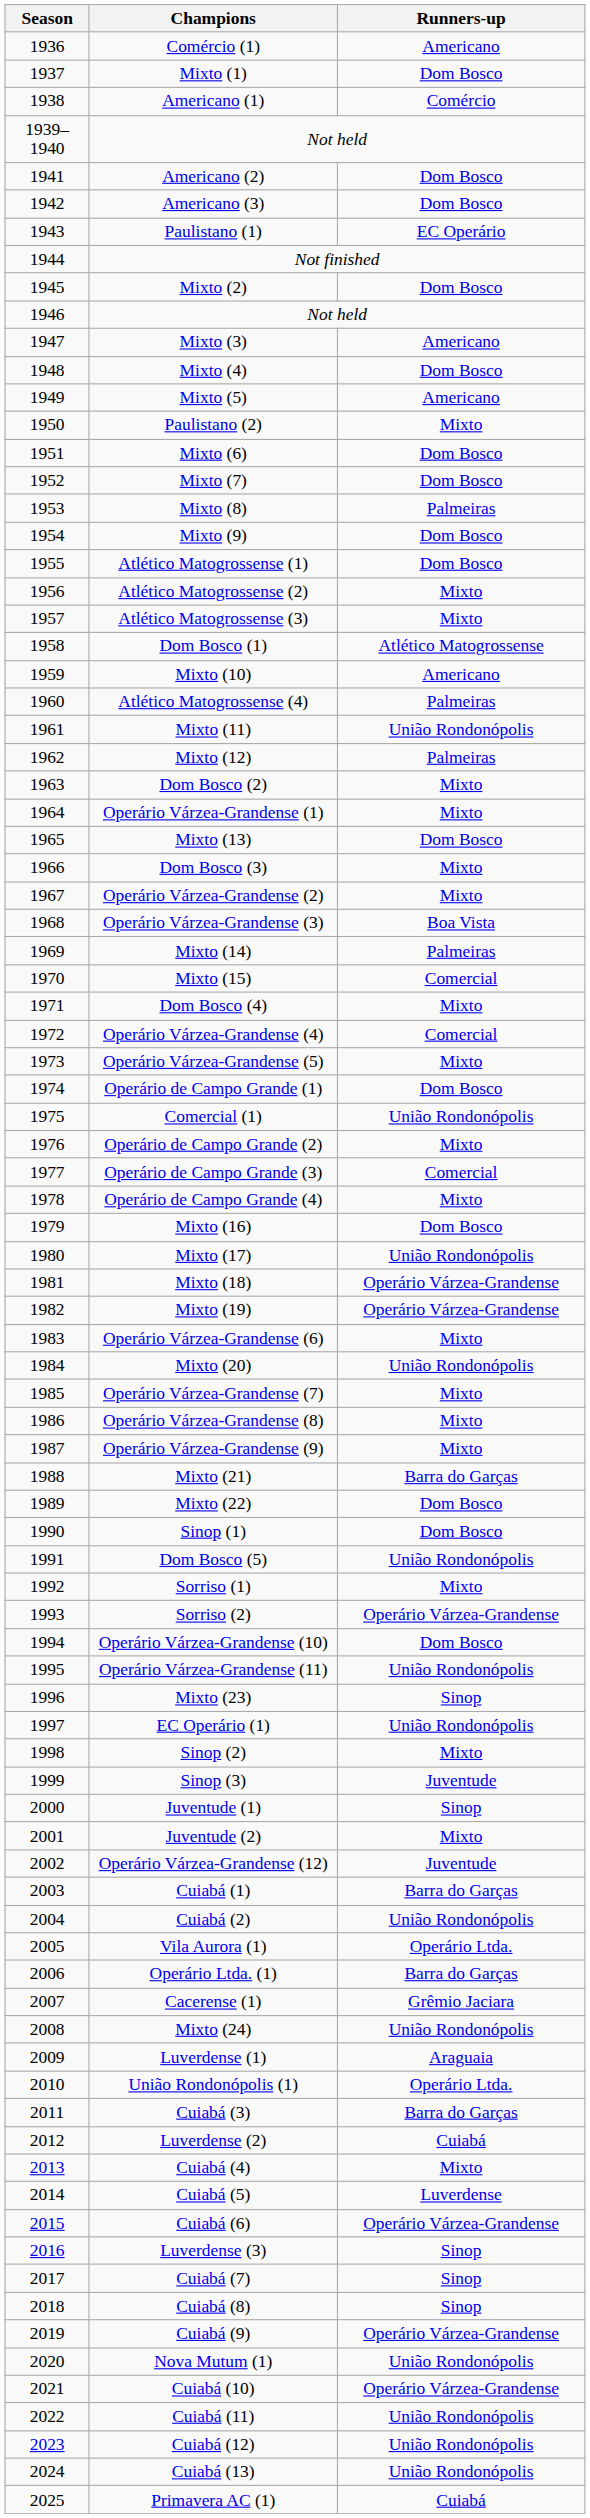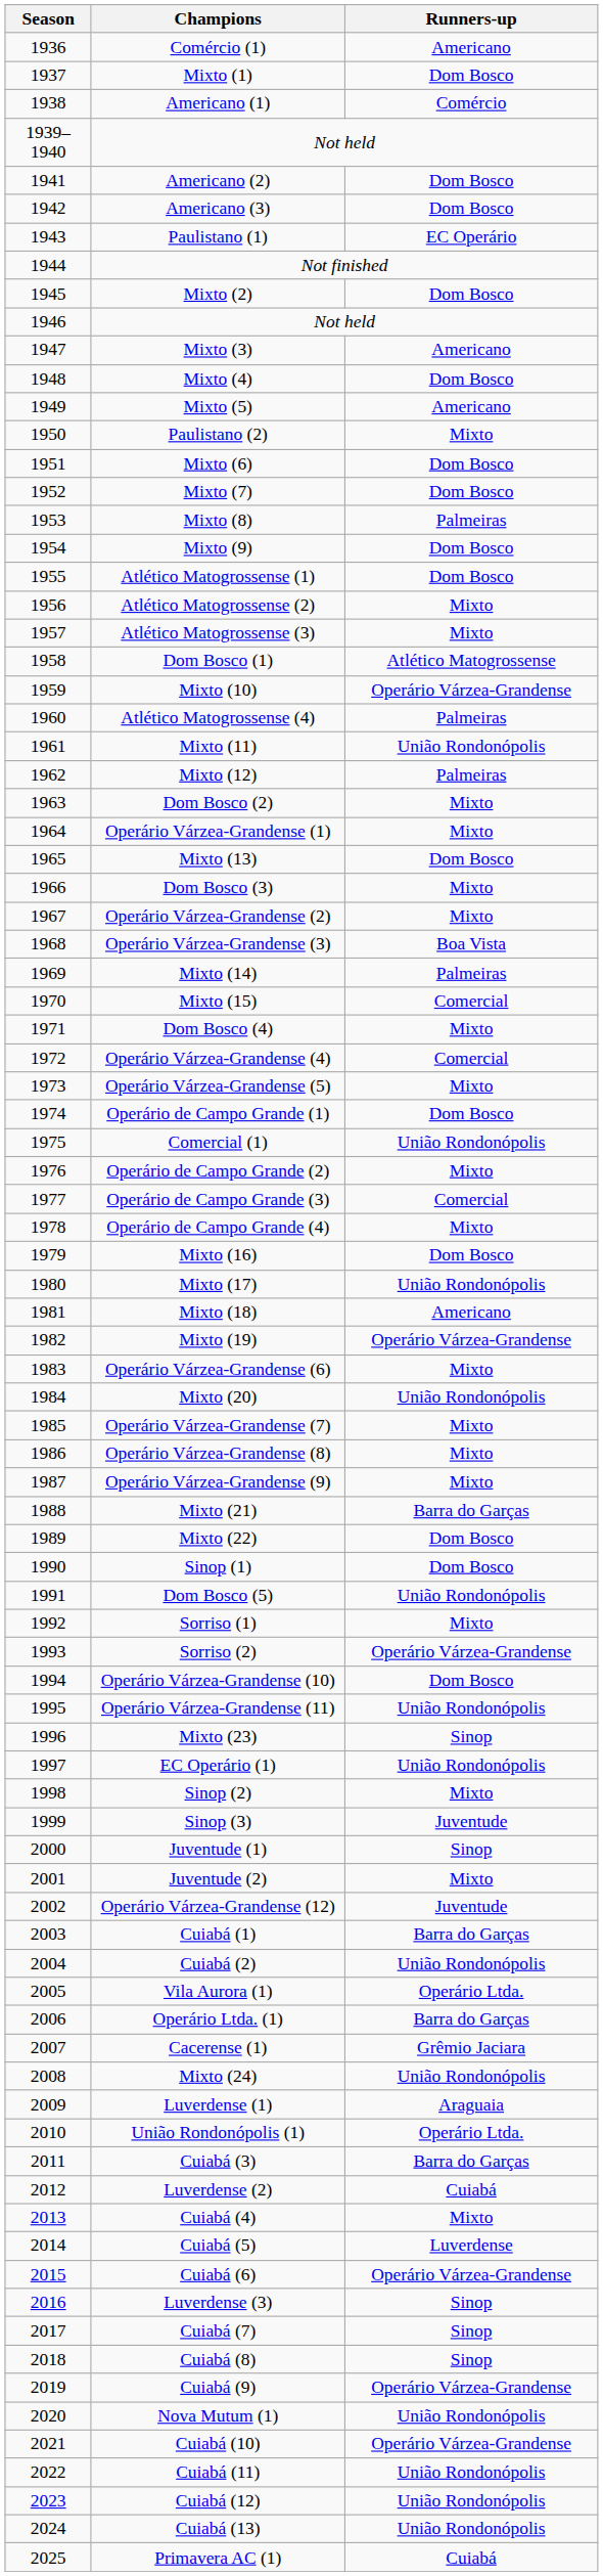Mixto (10) | Runners-up: Americano -> Operário Várzea-Grandense
Mixto (18) | Runners-up: Operário Várzea-Grandense -> Americano
